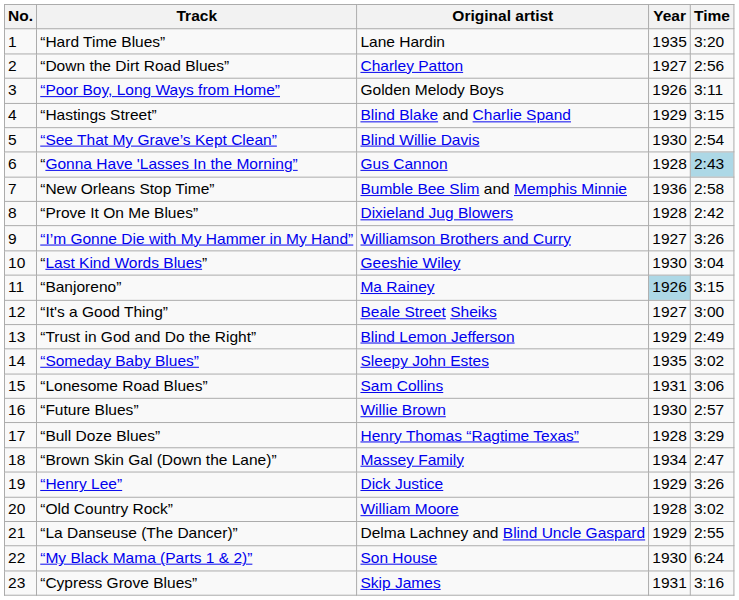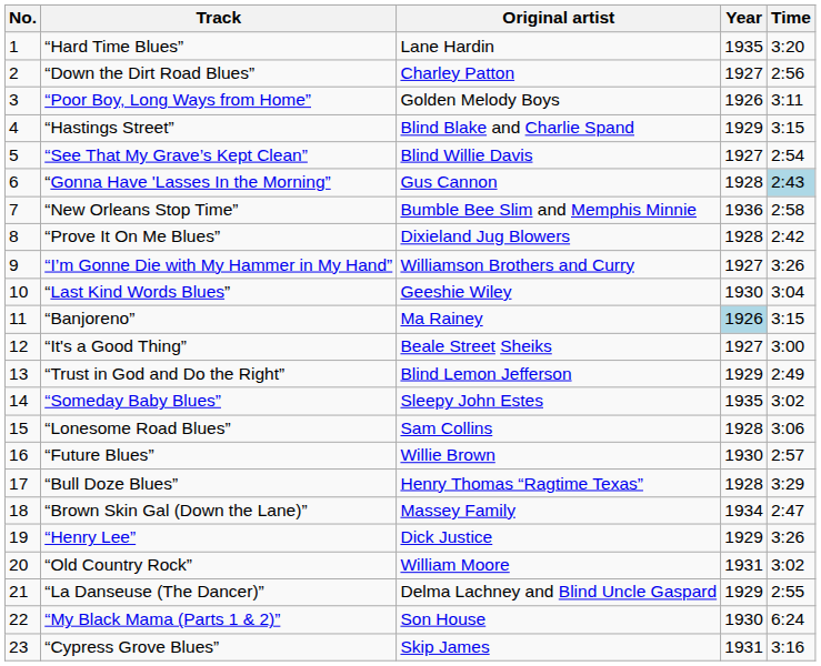“See That My Grave’s Kept Clean” | Year: 1930 -> 1927
“Lonesome Road Blues” | Year: 1931 -> 1928
“Old Country Rock” | Year: 1928 -> 1931
